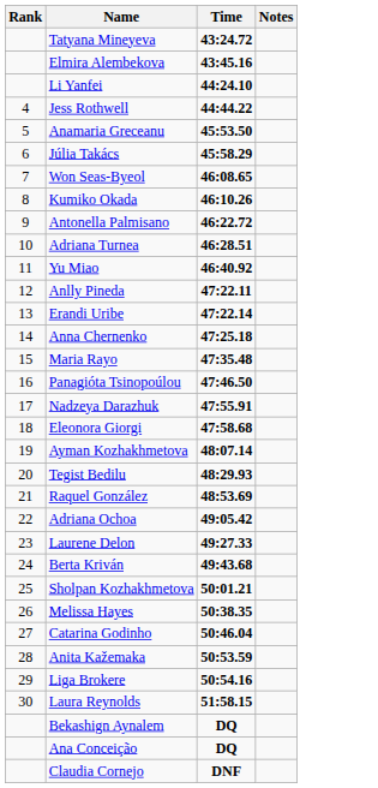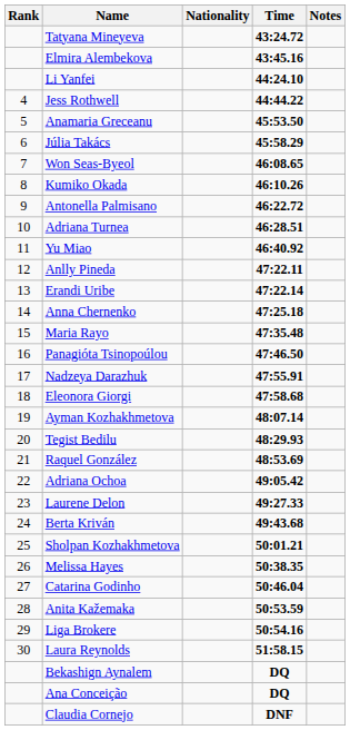+ column: Nationality
